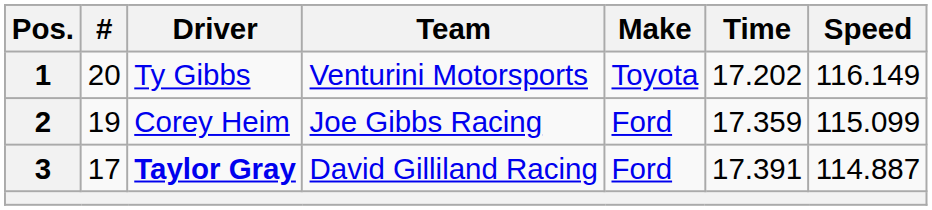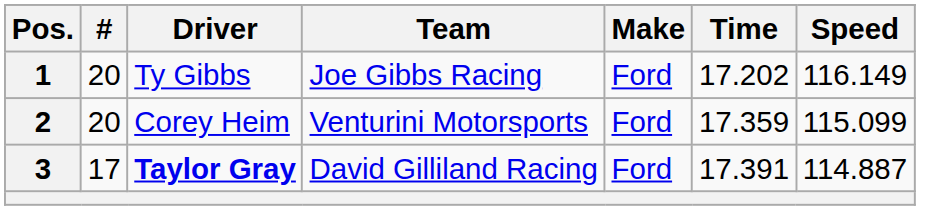1 | Team: Venturini Motorsports -> Joe Gibbs Racing
1 | Make: Toyota -> Ford
2 | #: 19 -> 20
2 | Team: Joe Gibbs Racing -> Venturini Motorsports
